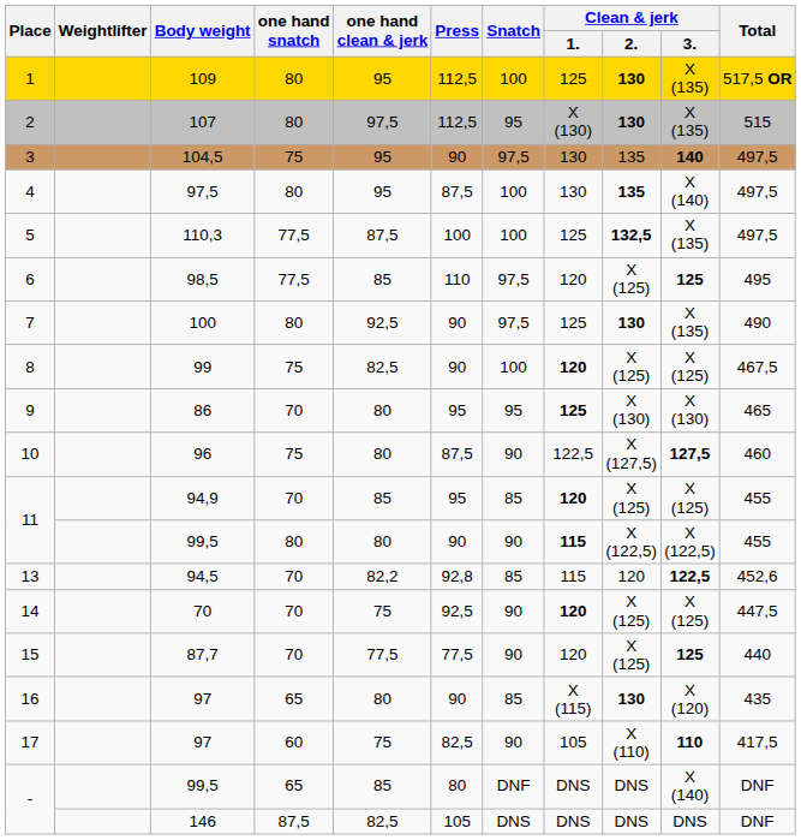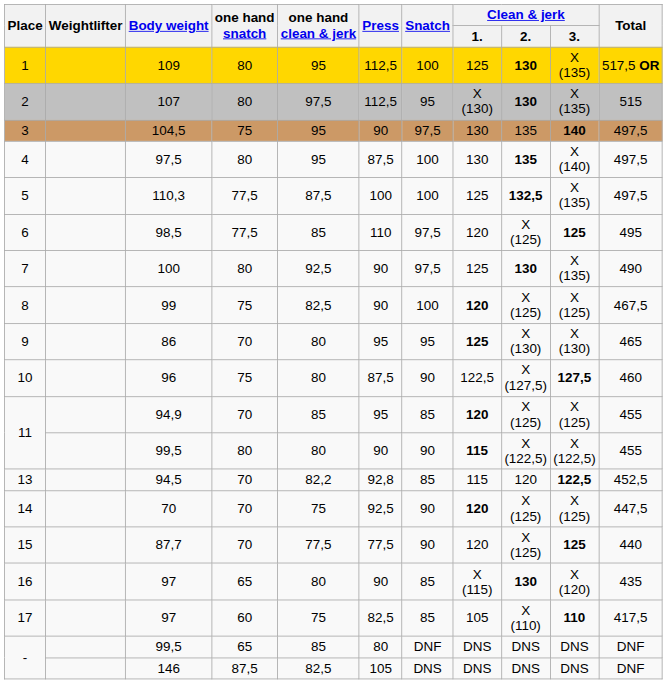13 | Total: 452,6 -> 452,5
17 | Snatch: 90 -> 85
- / 99,5 | Clean & jerk / 3.: X (140) -> DNS
